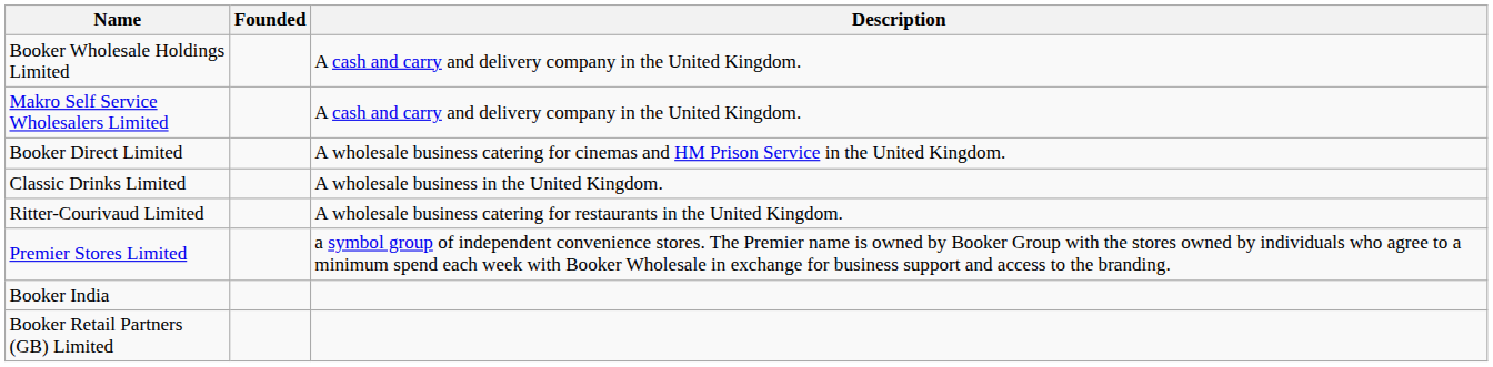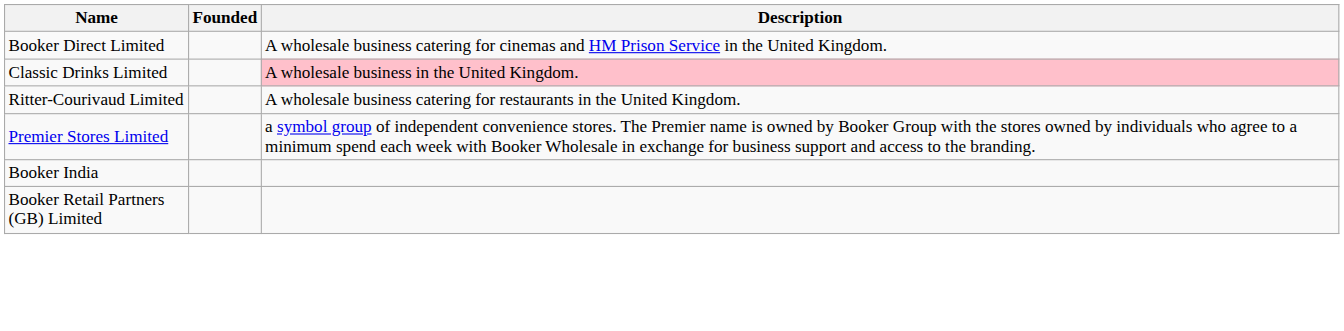- row: Booker Wholesale Holdings Limited | A cash and carry and delivery company in the United Kingdom.
- row: Makro Self Service Wholesalers Limited | A cash and carry and delivery company in the United Kingdom.
Classic Drinks Limited | Description: no background -> pink background
